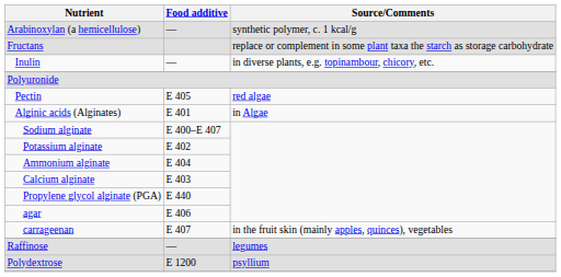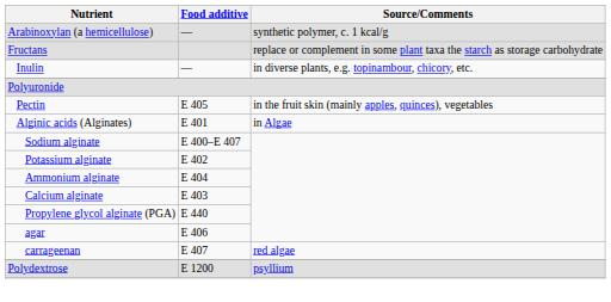Pectin | Source/Comments: red algae -> in the fruit skin (mainly apples, quinces), vegetables
carrageenan | Source/Comments: in the fruit skin (mainly apples, quinces), vegetables -> red algae
- row: Raffinose | — | legumes
